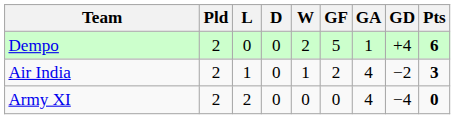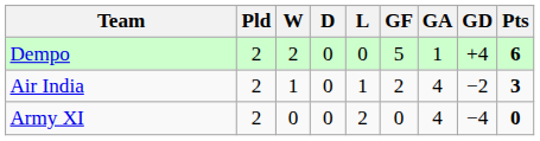columns swapped: W <-> L
